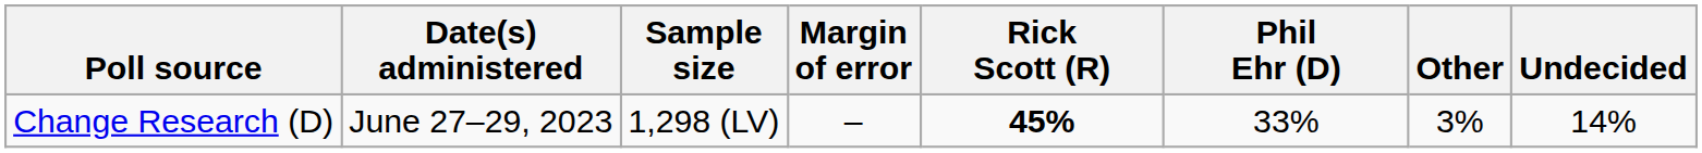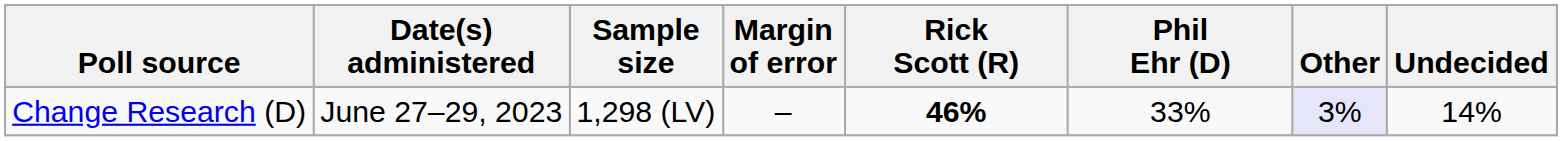Change Research (D) | Rick Scott (R): 45% -> 46%
Change Research (D) | Other: no background -> lavender background
